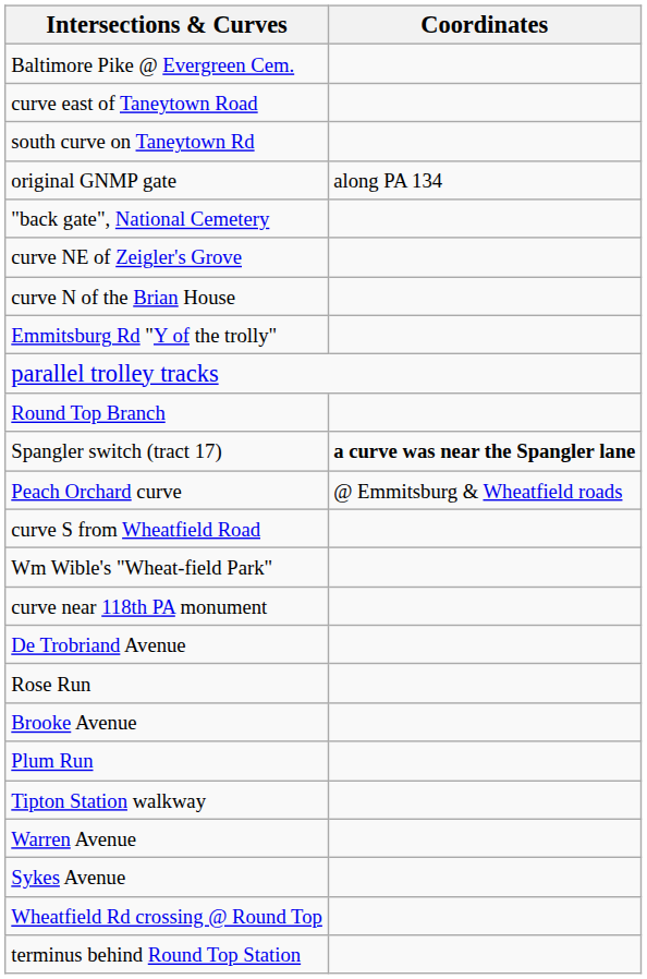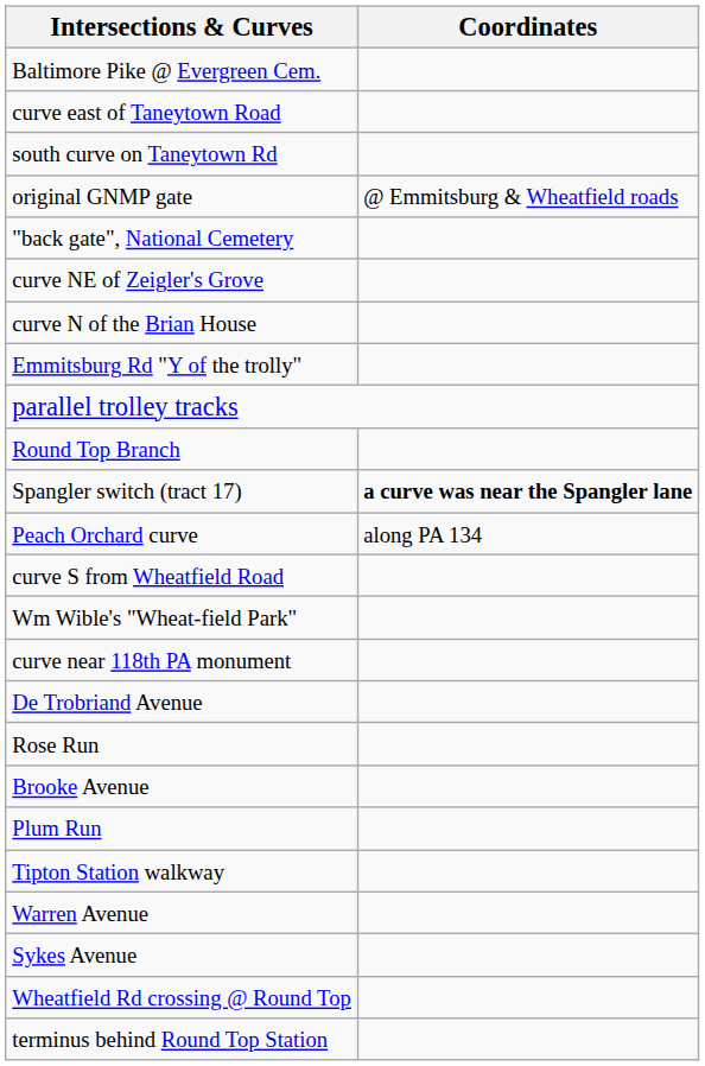original GNMP gate | Coordinates: along PA 134 -> @ Emmitsburg & Wheatfield roads
Peach Orchard curve | Coordinates: @ Emmitsburg & Wheatfield roads -> along PA 134
